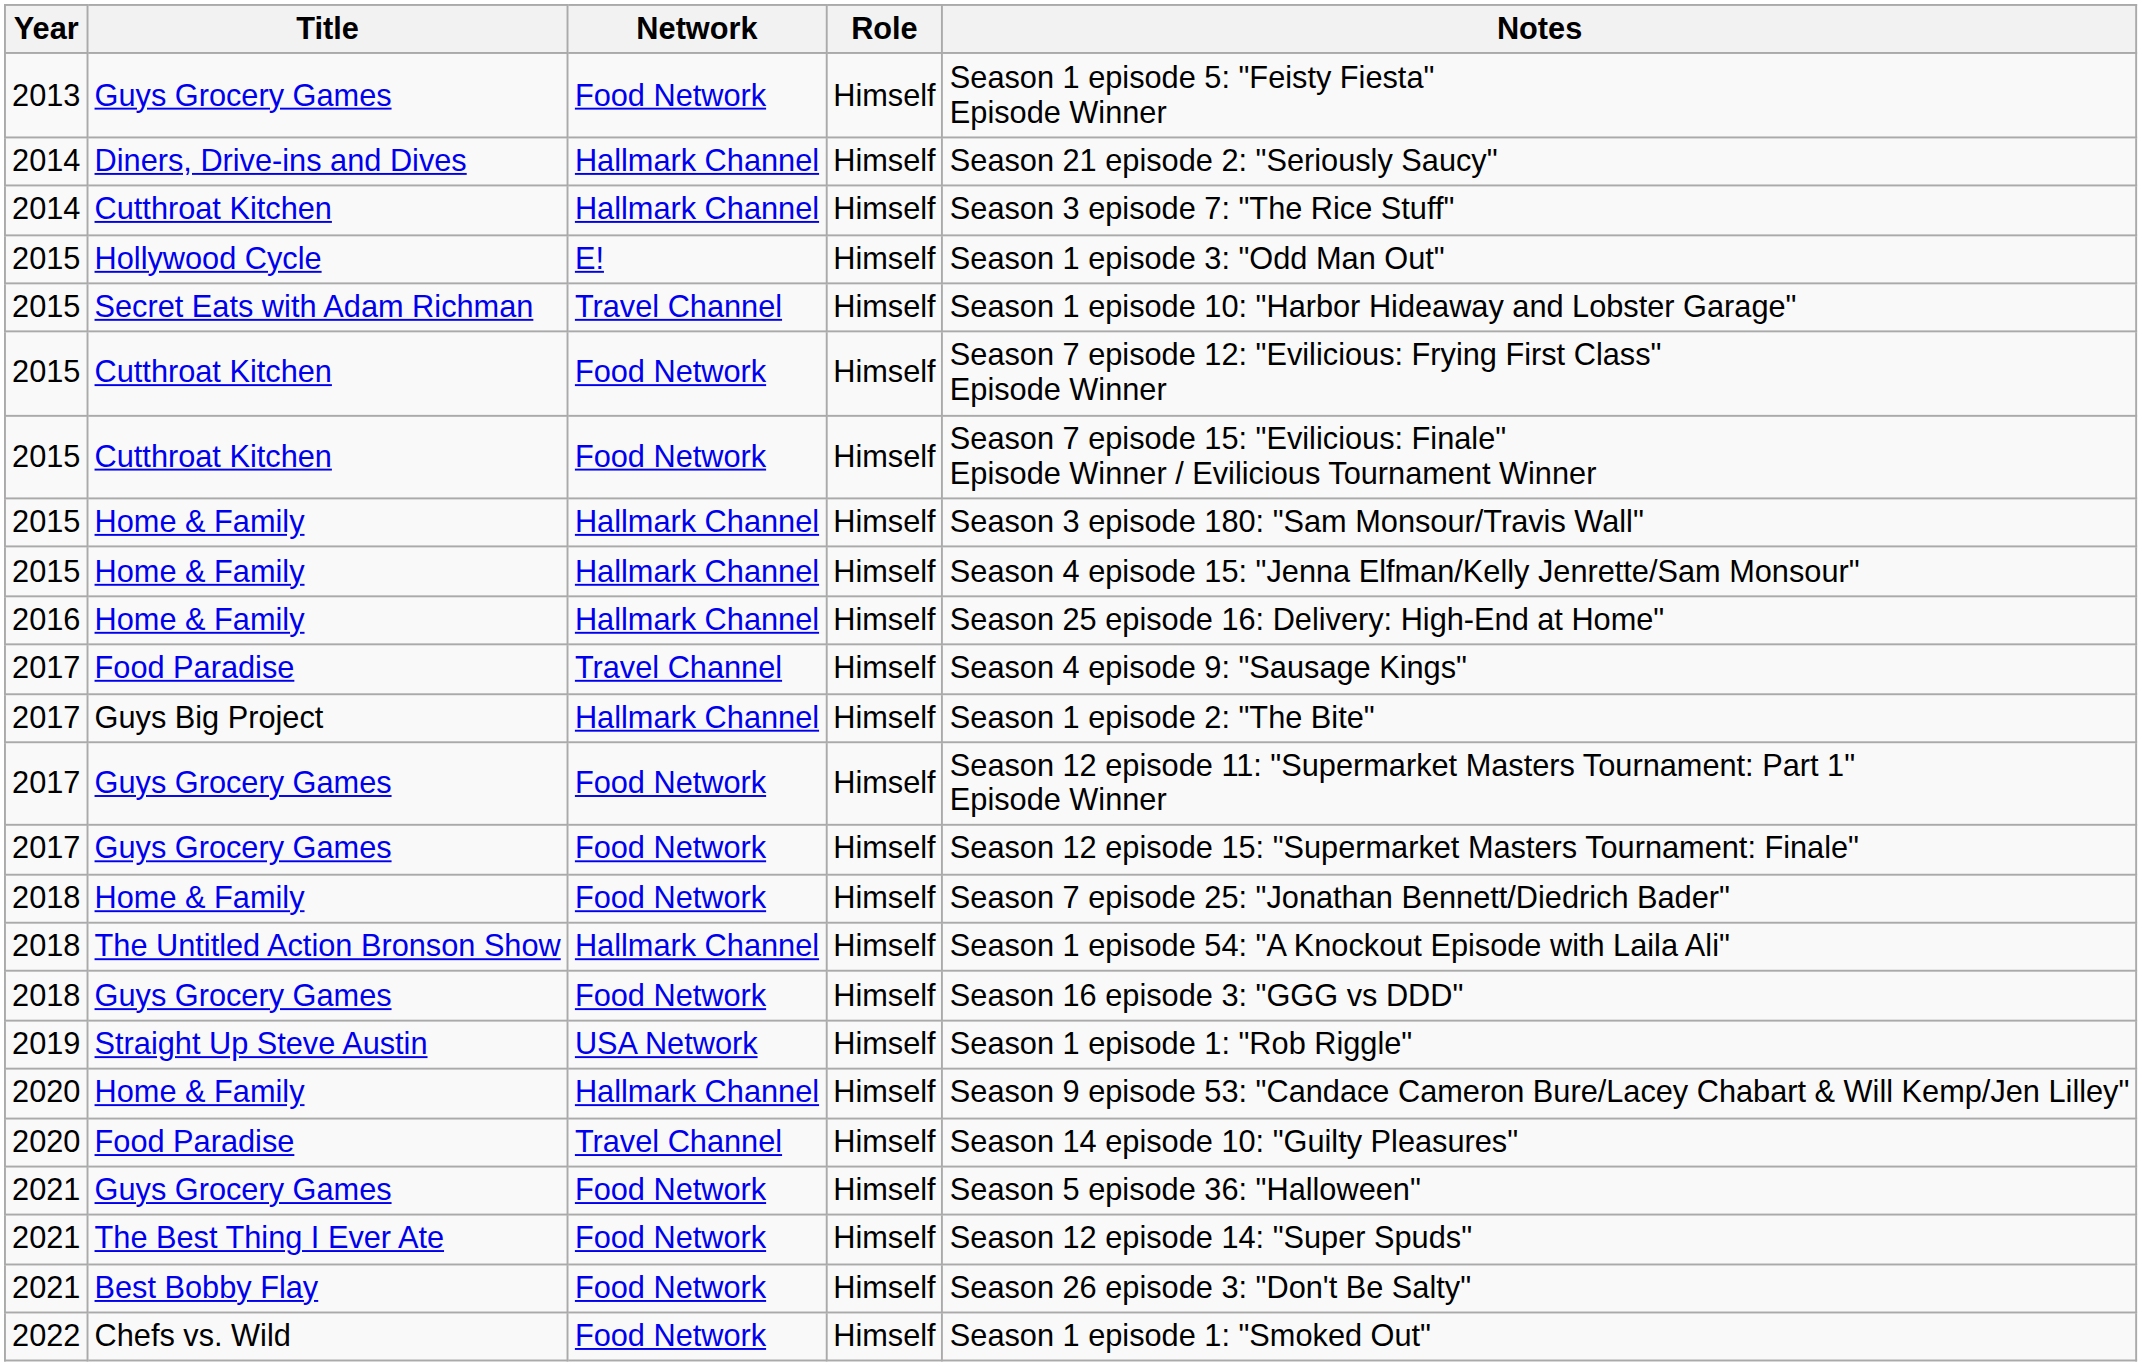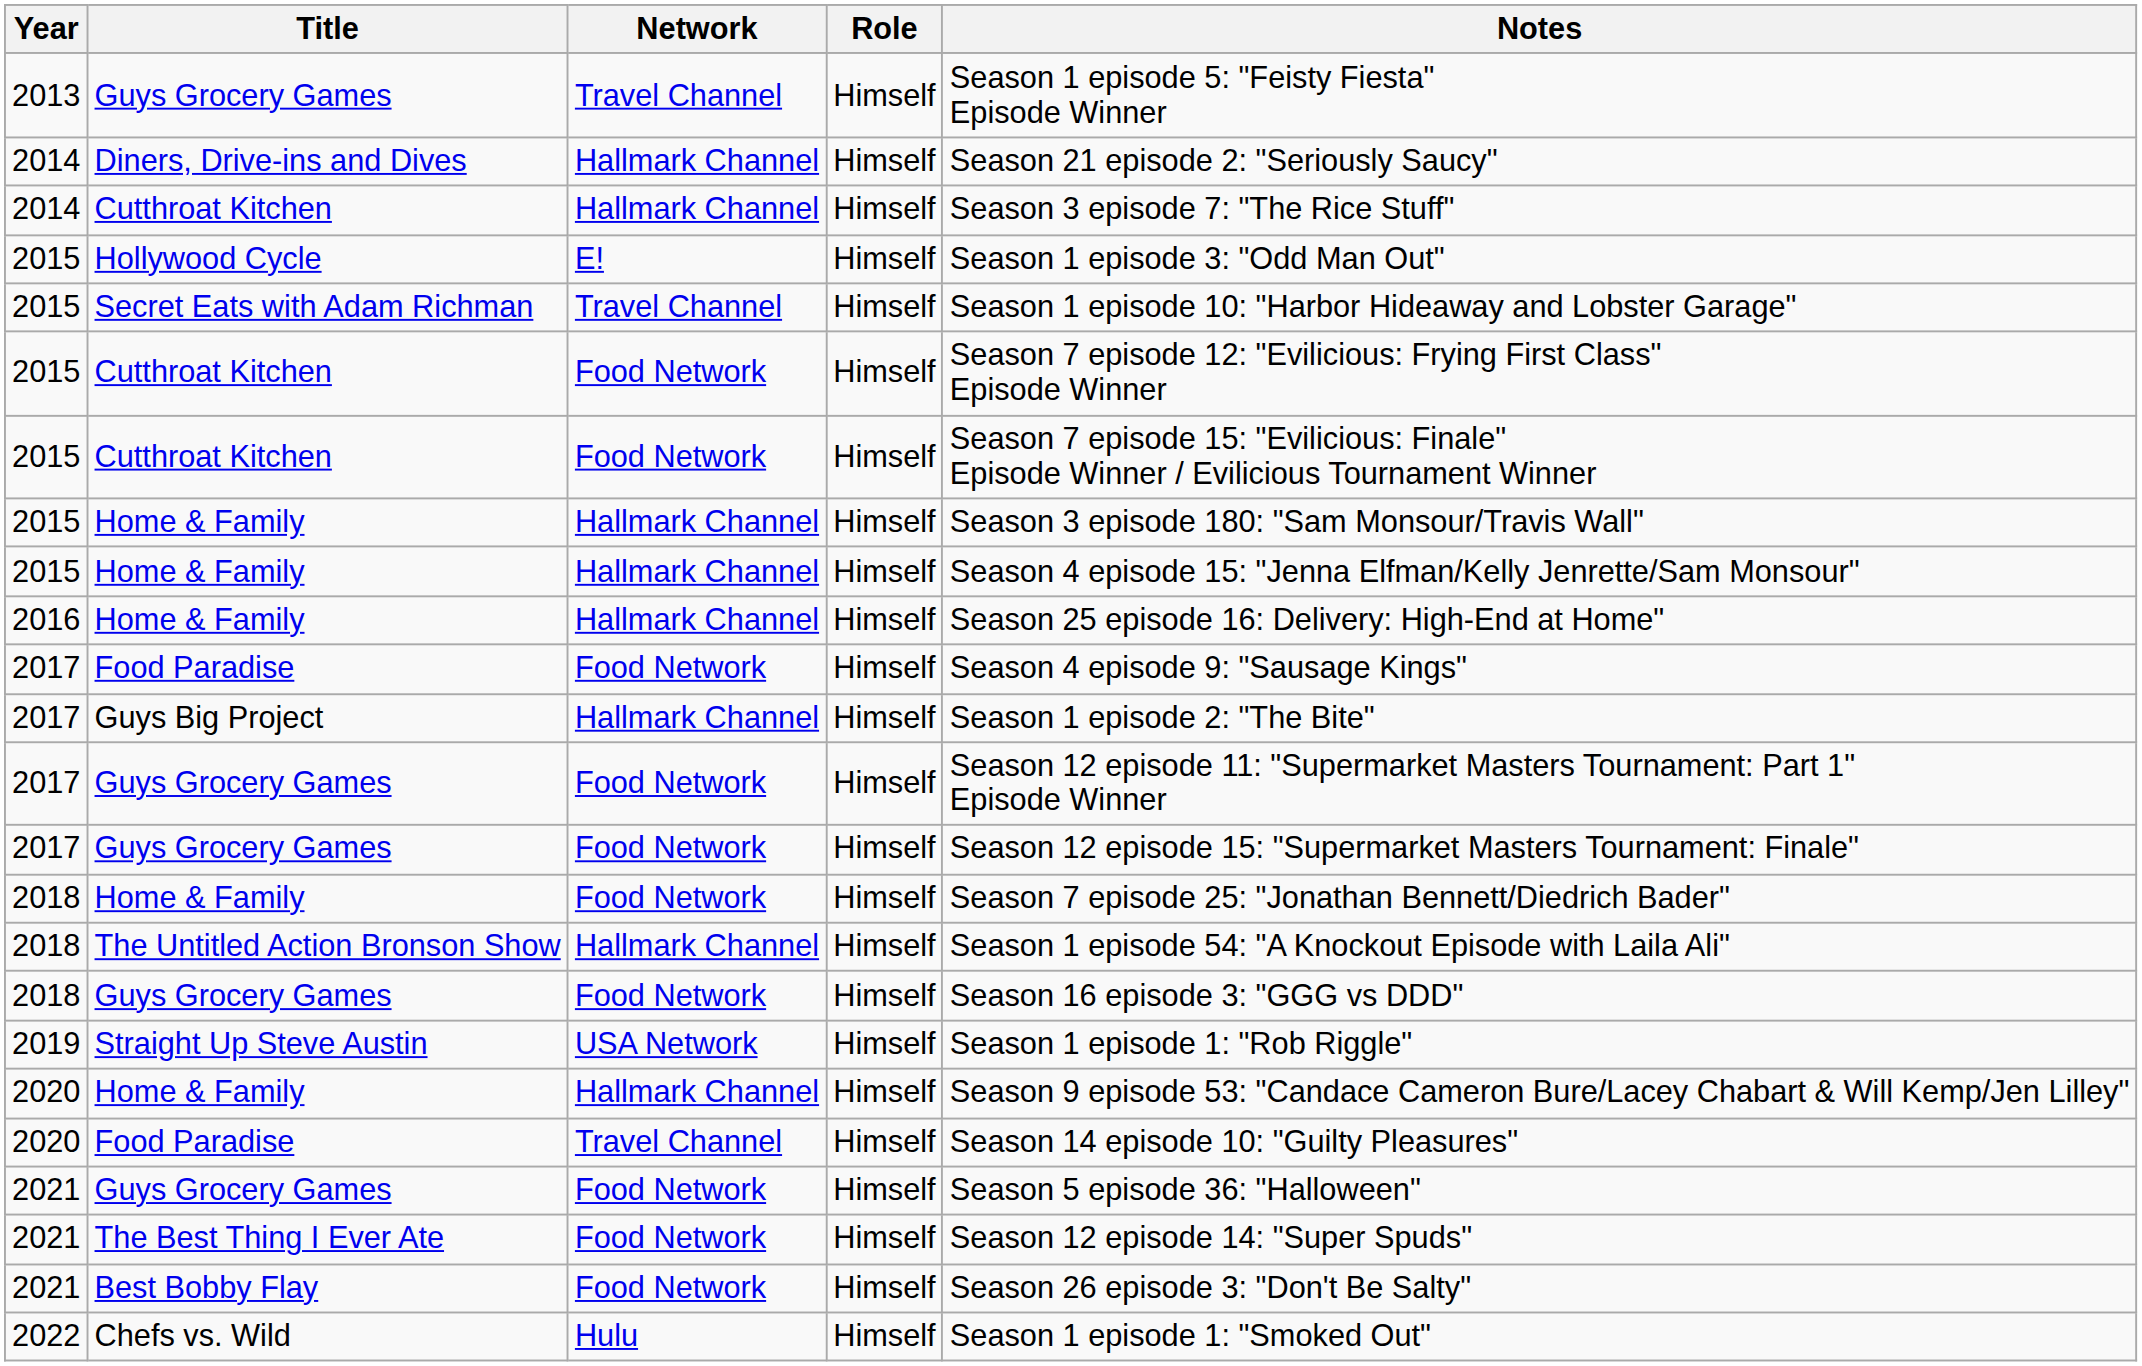2013 / Guys Grocery Games | Network: Food Network -> Travel Channel
2017 / Food Paradise | Network: Travel Channel -> Food Network
Chefs vs. Wild | Network: Food Network -> Hulu
